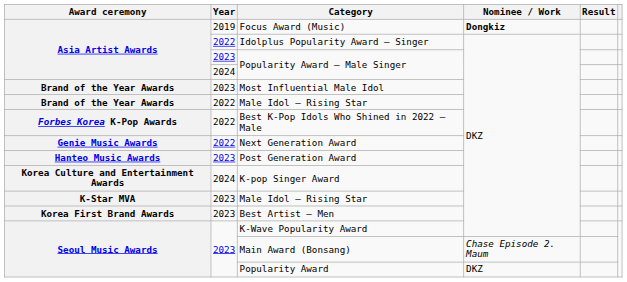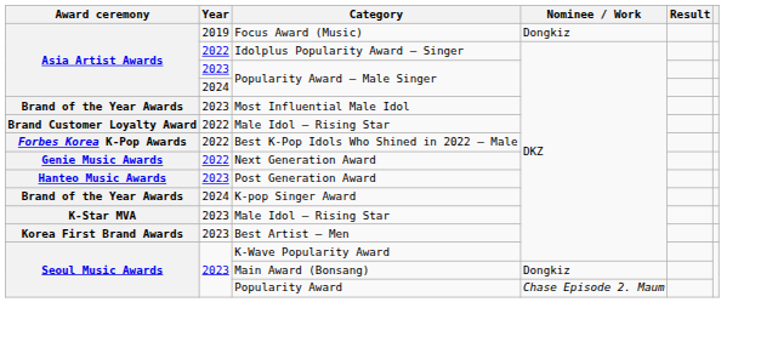Focus Award (Music) | Nominee / Work: bold -> normal
2022 / Male Idol – Rising Star | Award ceremony: Brand of the Year Awards -> Brand Customer Loyalty Award
K-pop Singer Award | Award ceremony: Korea Culture and Entertainment Awards -> Brand of the Year Awards
Main Award (Bonsang) | Nominee / Work: Chase Episode 2. Maum -> Dongkiz
Popularity Award | Nominee / Work: DKZ -> Chase Episode 2. Maum
